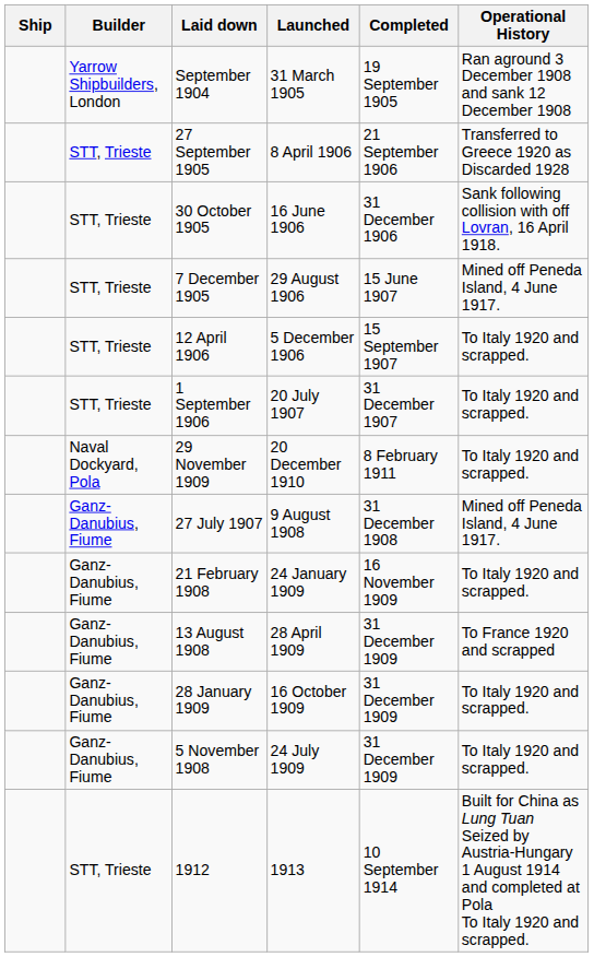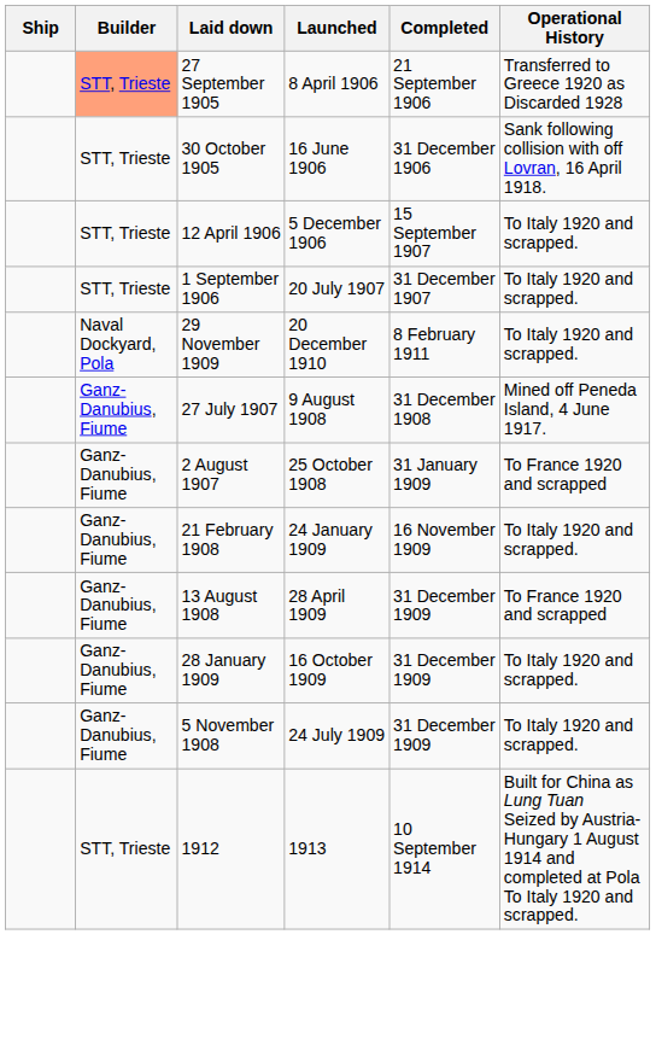- row: Yarrow Shipbuilders, London | September 1904 | 31 March 1905 | 19 September 1905 | Ran aground 3 December 1908 and sank 12 December 1908
27 September 1905 | Builder: no background -> lightsalmon background
- row: STT, Trieste | 7 December 1905 | 29 August 1906 | 15 June 1907 | Mined off Peneda Island, 4 June 1917.
+ row: Ganz-Danubius, Fiume | 2 August 1907 | 25 October 1908 | 31 January 1909 | To France 1920 and scrapped
